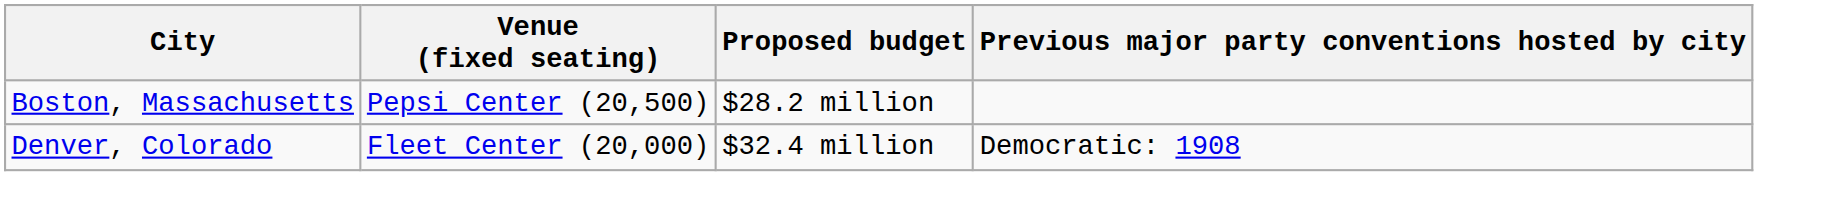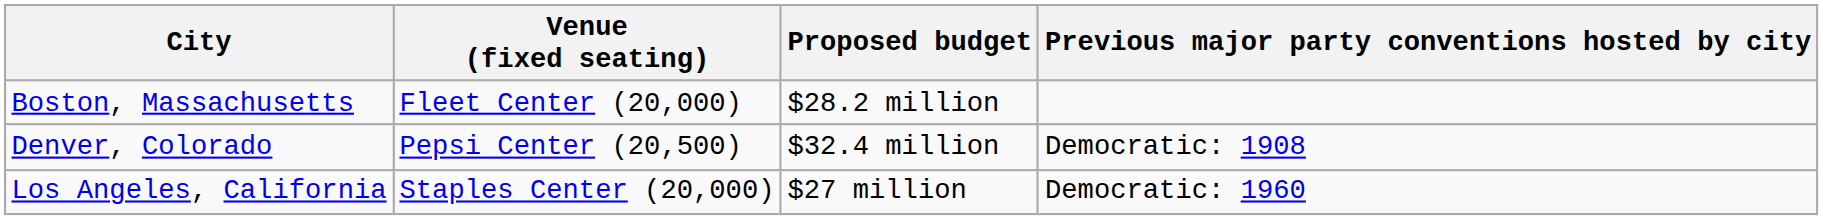Boston, Massachusetts | Venue (fixed seating): Pepsi Center (20,500) -> Fleet Center (20,000)
Denver, Colorado | Venue (fixed seating): Fleet Center (20,000) -> Pepsi Center (20,500)
+ row: Los Angeles, California | Staples Center (20,000) | $27 million | Democratic: 1960
